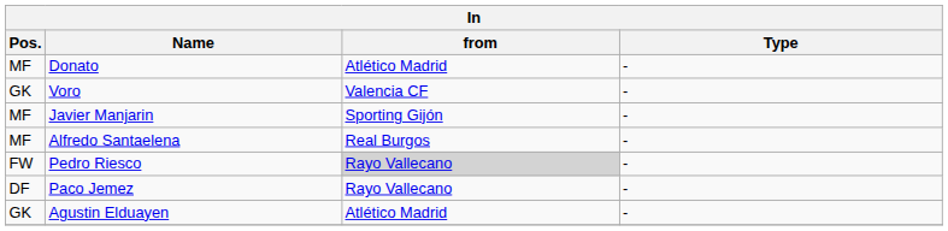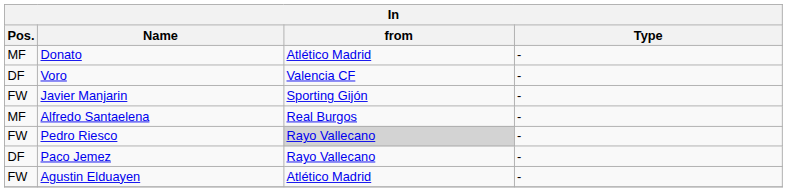Voro | Pos.: GK -> DF
Javier Manjarin | Pos.: MF -> FW
Agustin Elduayen | Pos.: GK -> FW
